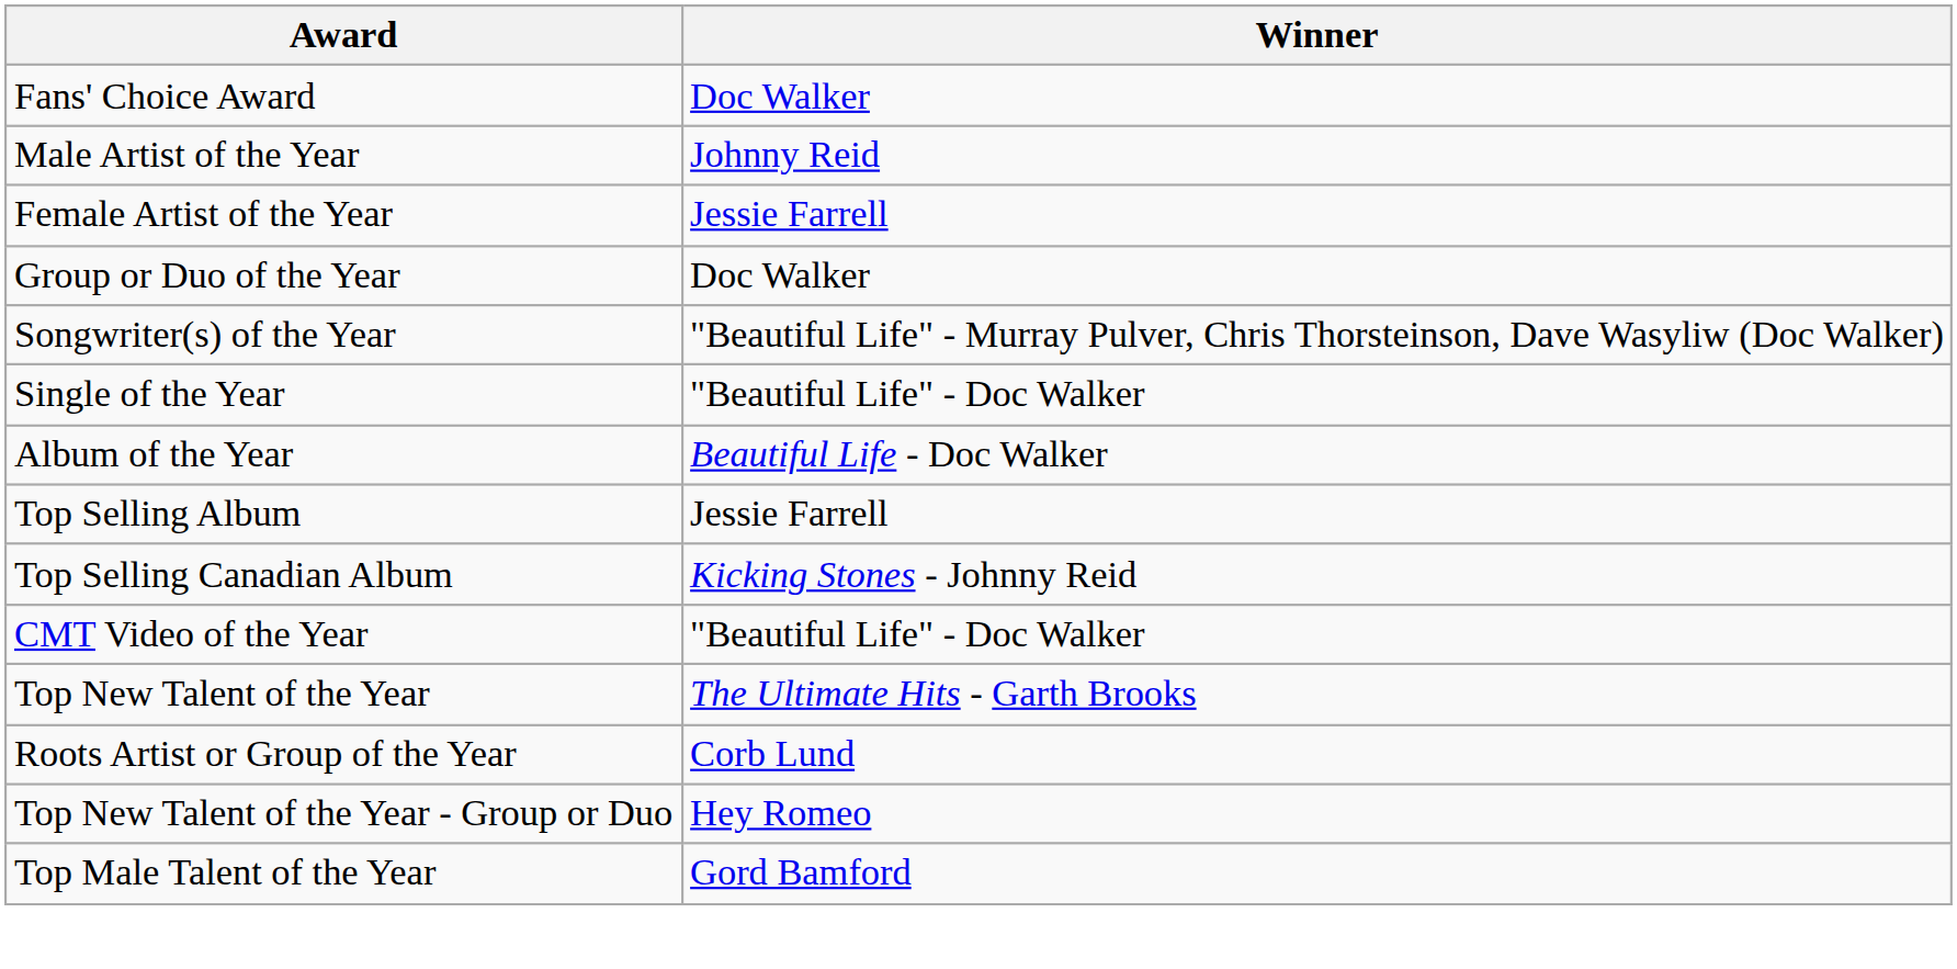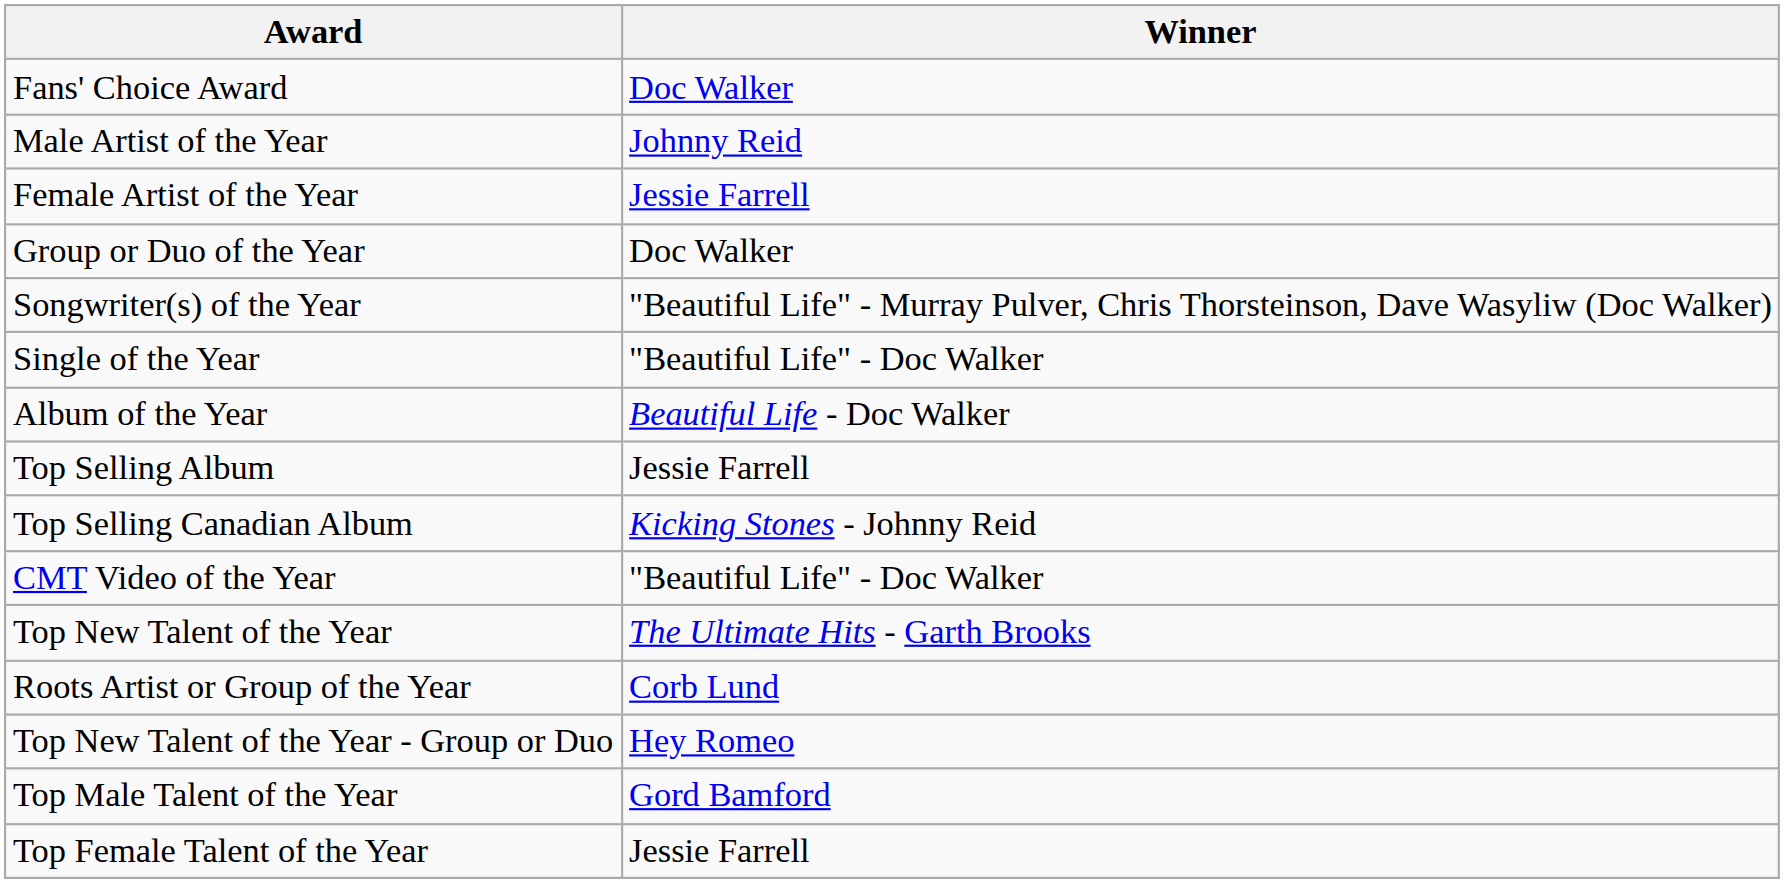+ row: Top Female Talent of the Year | Jessie Farrell
